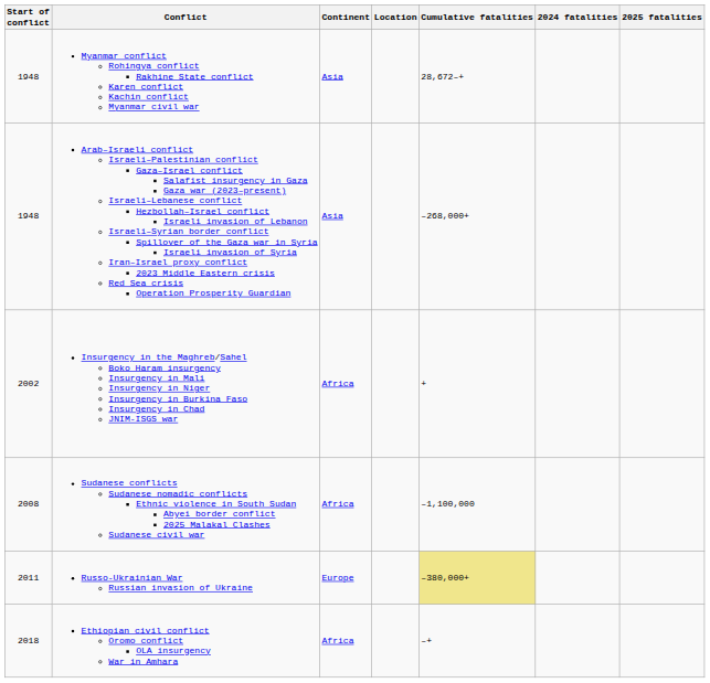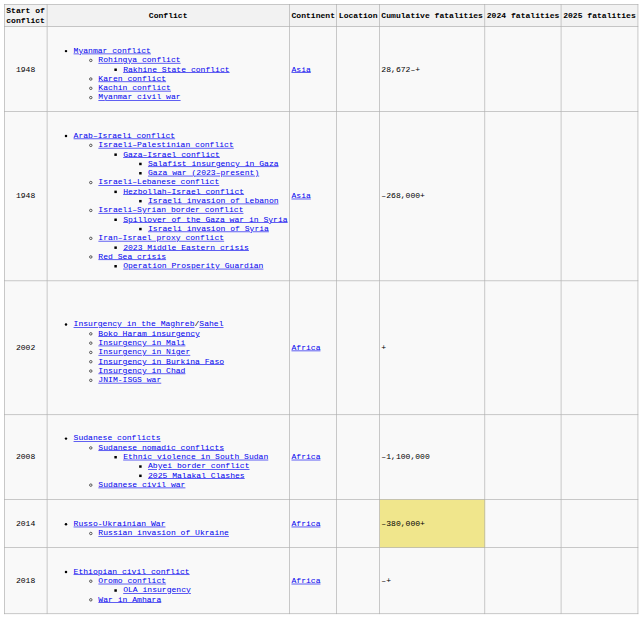Russo-Ukrainian War Russian invasion of Ukraine | Start of conflict: 2011 -> 2014
Russo-Ukrainian War Russian invasion of Ukraine | Continent: Europe -> Africa
